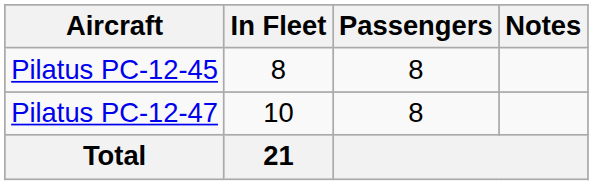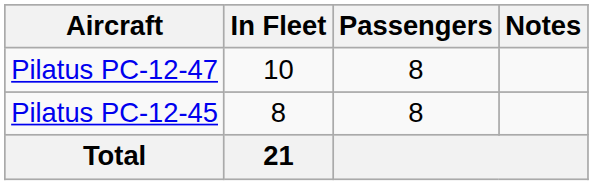rows swapped: Pilatus PC-12-45 <-> Pilatus PC-12-47
